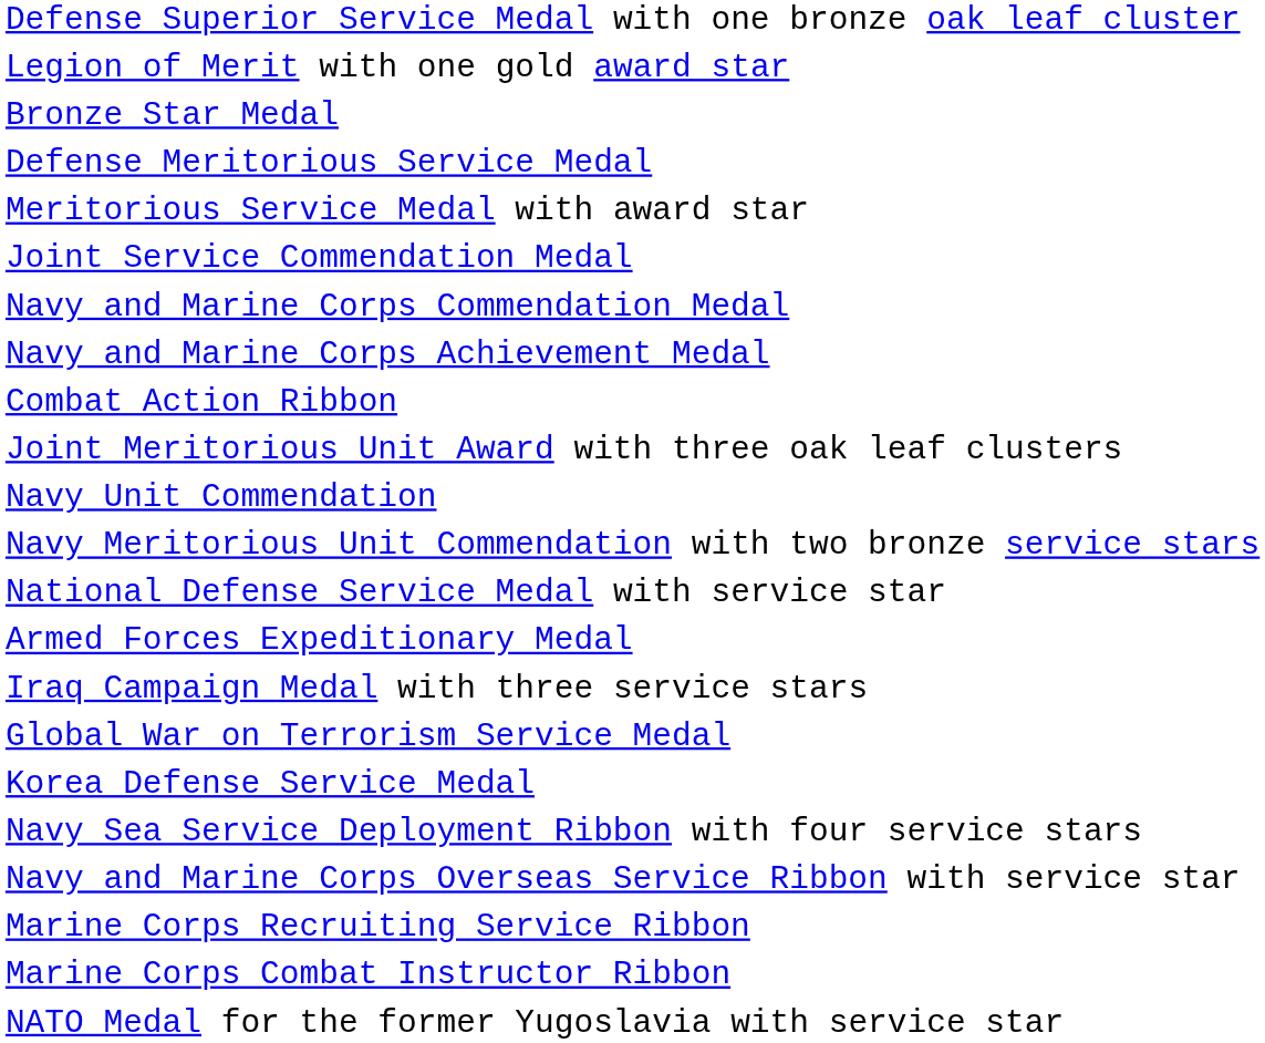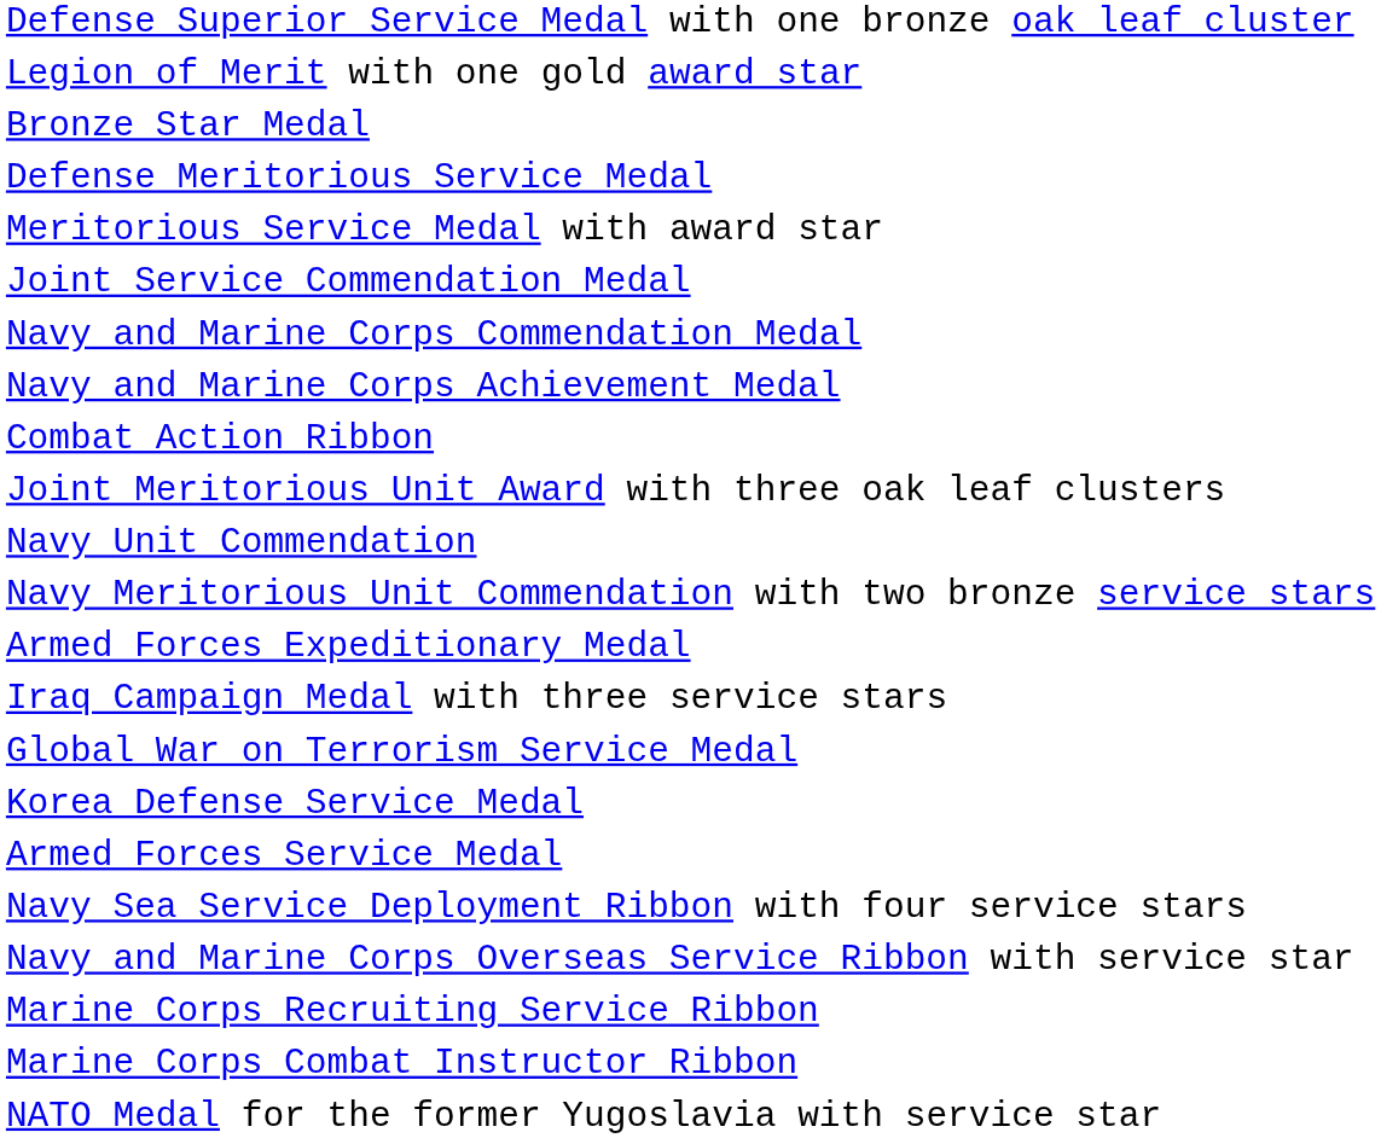- row: National Defense Service Medal with service star
+ row: Armed Forces Service Medal
